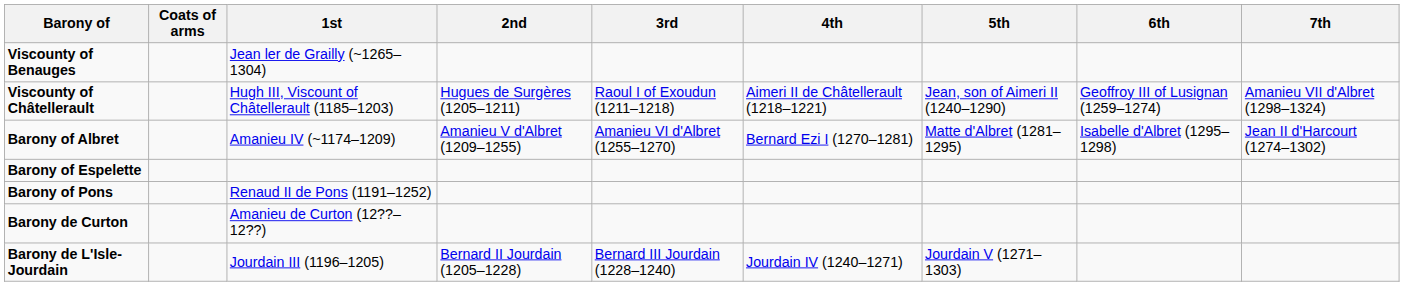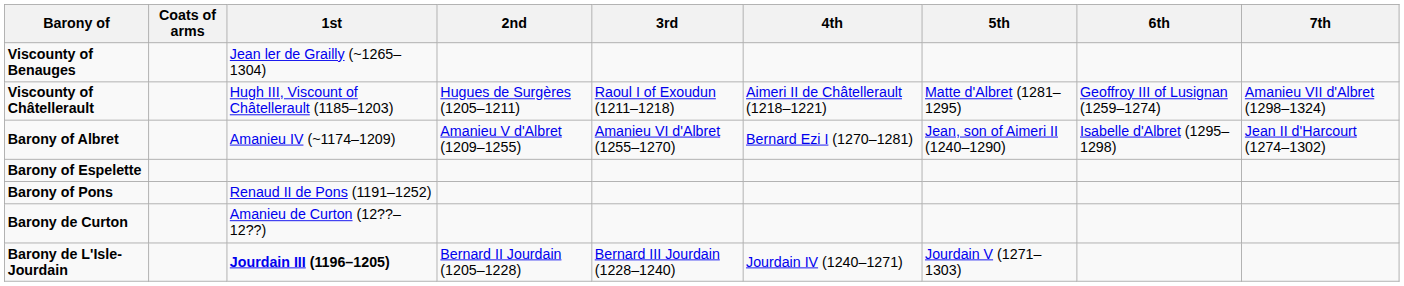Viscounty of Châtellerault | 5th: Jean, son of Aimeri II (1240–1290) -> Matte d'Albret (1281–1295)
Barony of Albret | 5th: Matte d'Albret (1281–1295) -> Jean, son of Aimeri II (1240–1290)
Barony de L'Isle-Jourdain | 1st: normal -> bold
